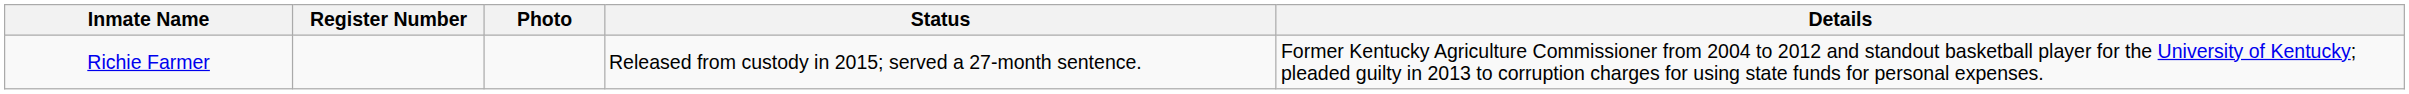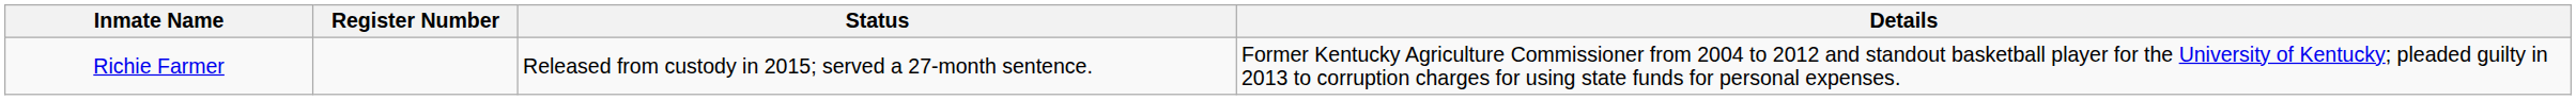- column: Photo
